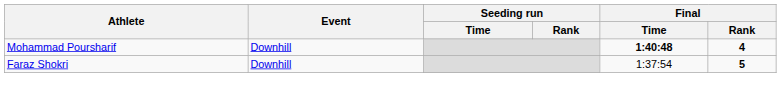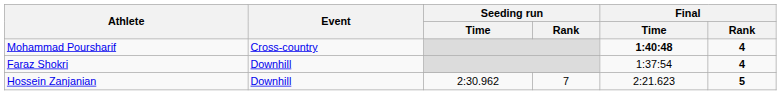Mohammad Poursharif | Event: Downhill -> Cross-country
Faraz Shokri | Final / Rank: 5 -> 4
+ row: Hossein Zanjanian | Downhill | 2:30.962 | 7 | 2:21.623 | 5
